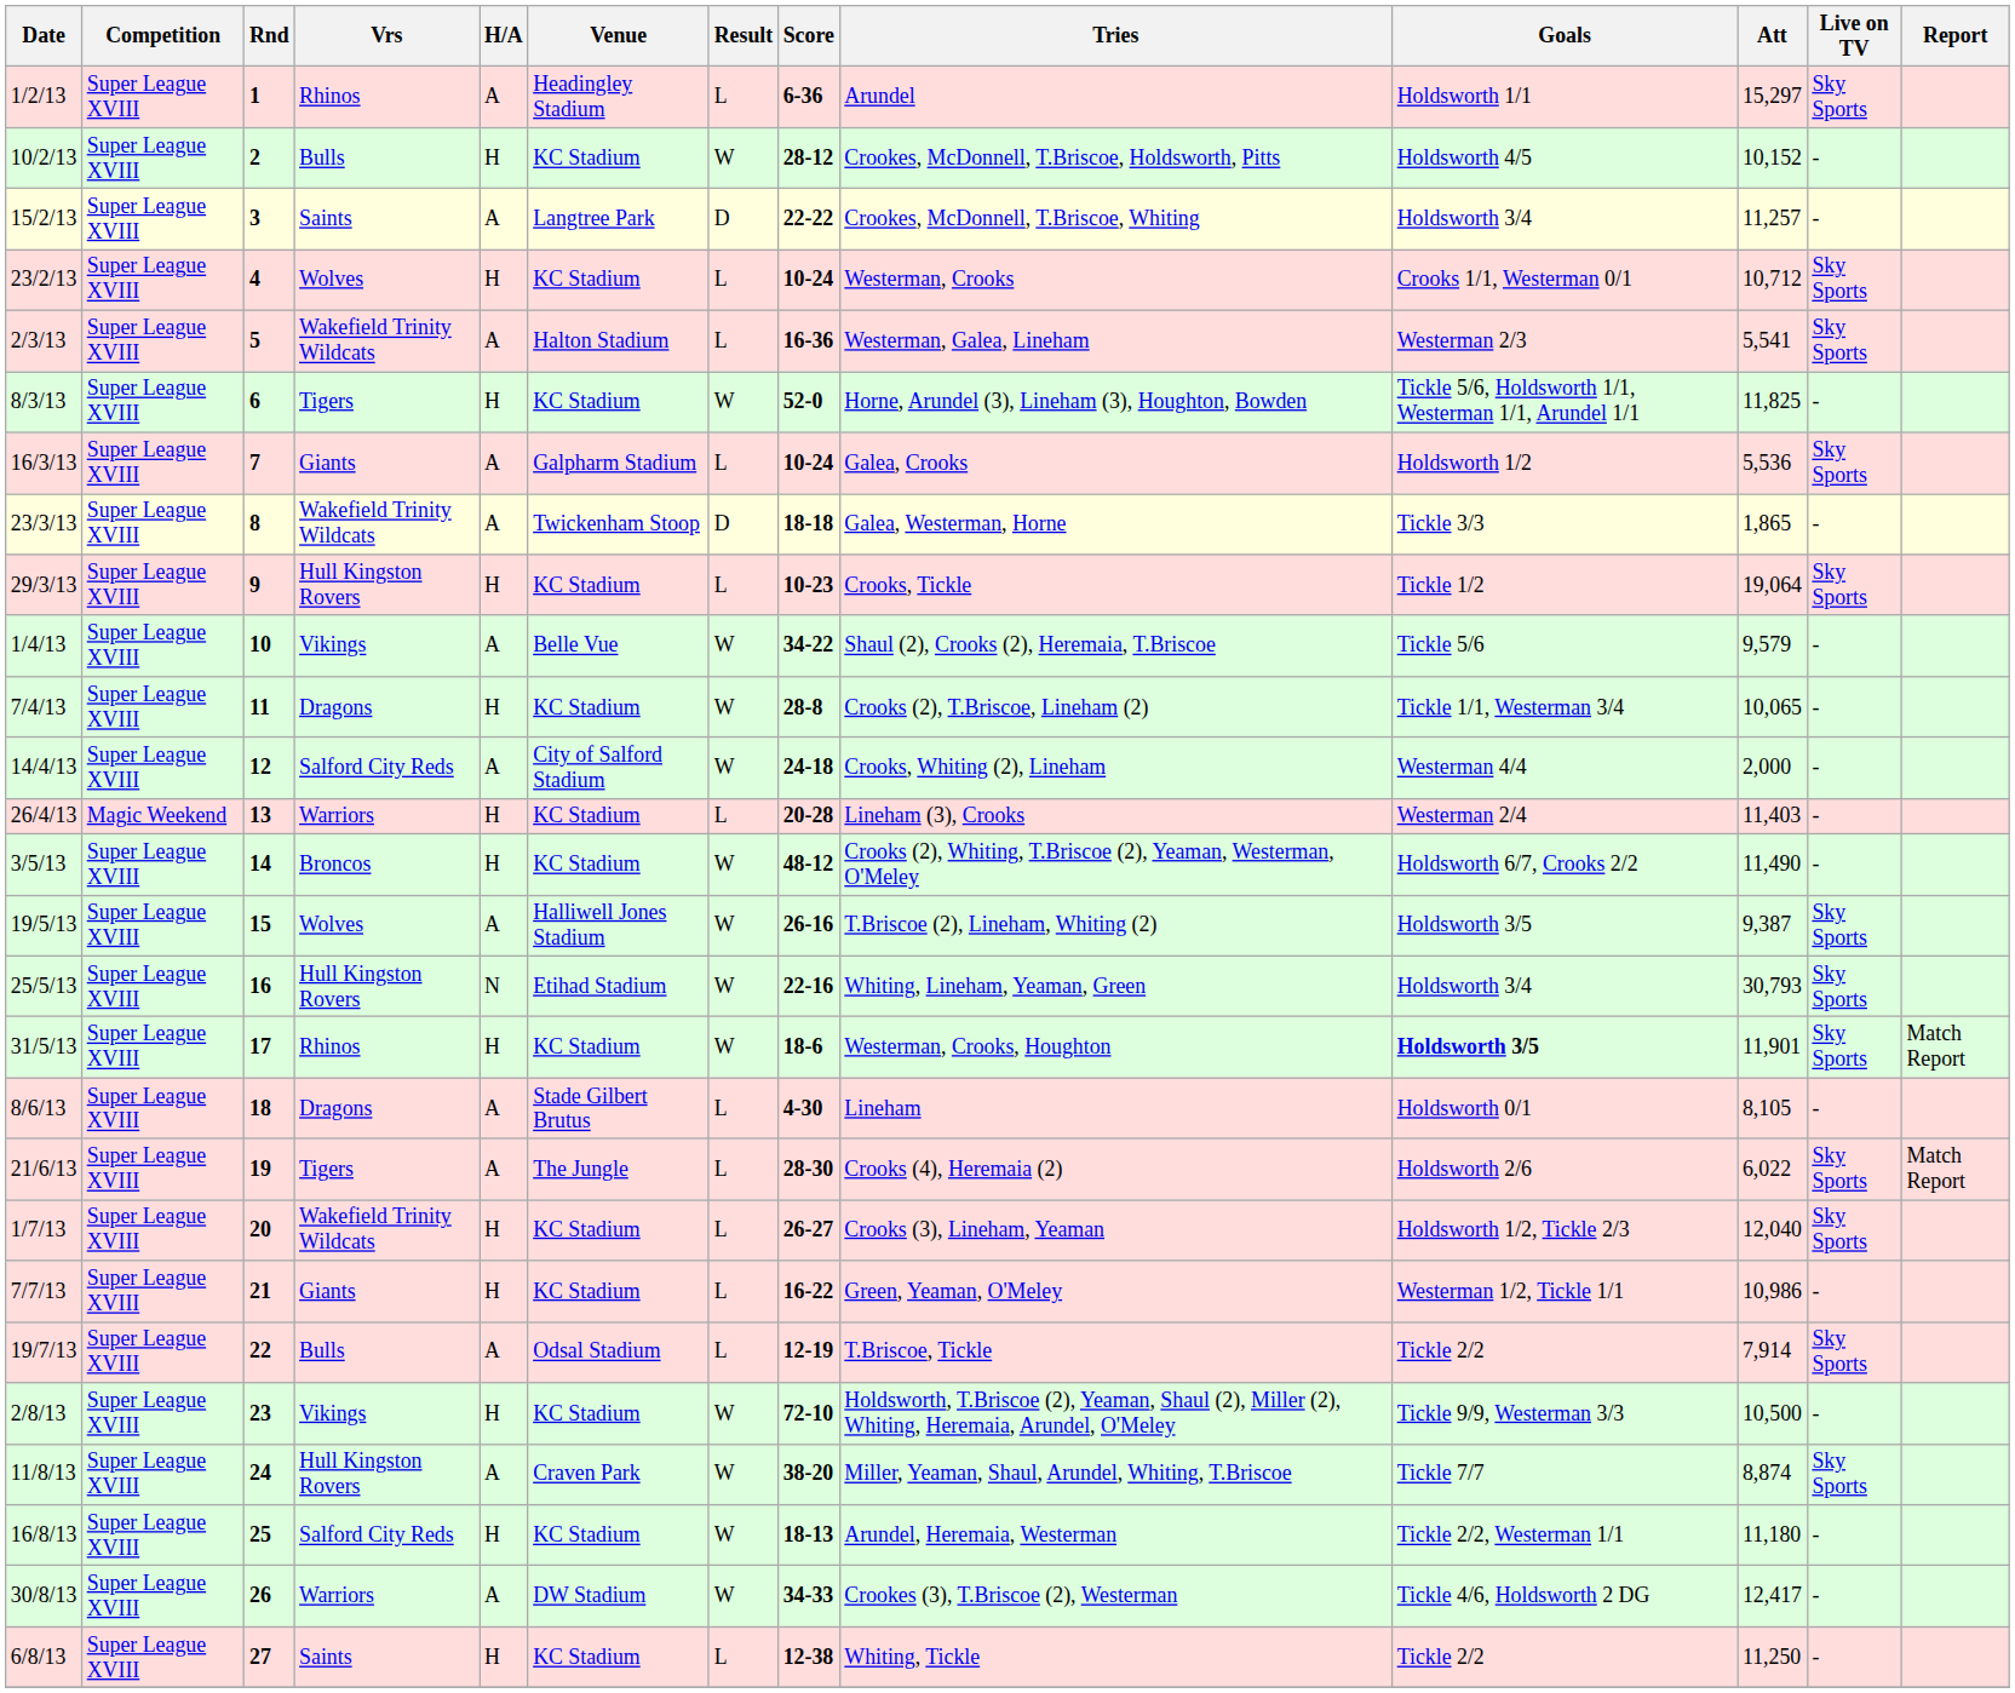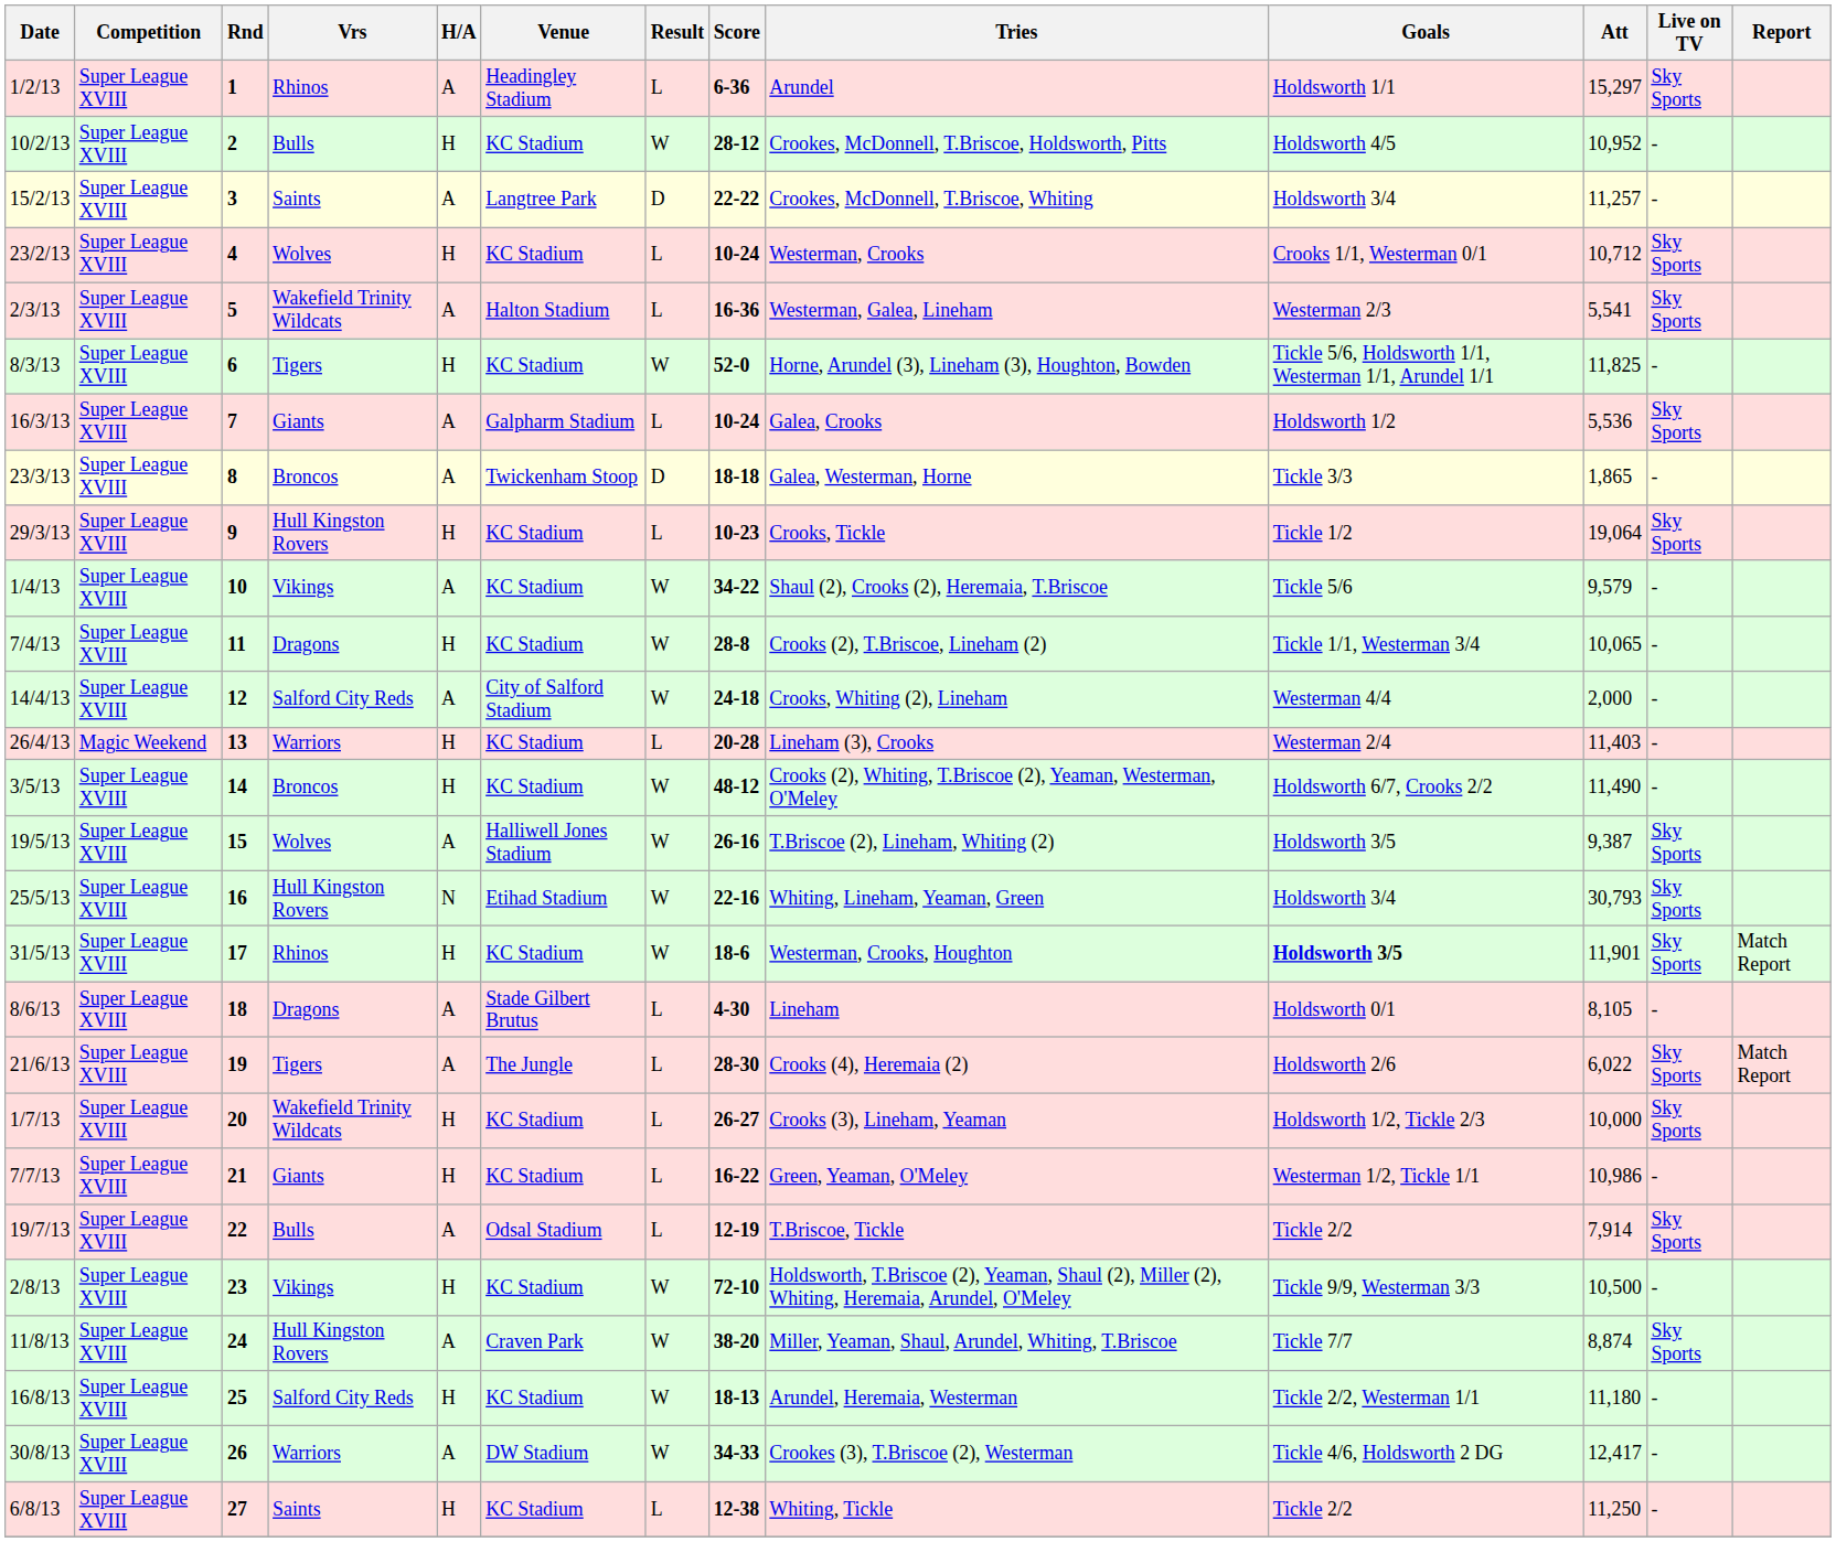10/2/13 | Att: 10,152 -> 10,952
23/3/13 | Vrs: Wakefield Trinity Wildcats -> Broncos
1/4/13 | Venue: Belle Vue -> KC Stadium
1/7/13 | Att: 12,040 -> 10,000
